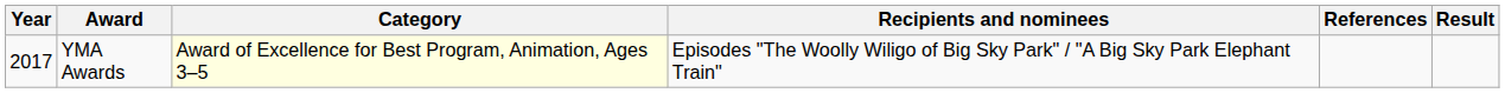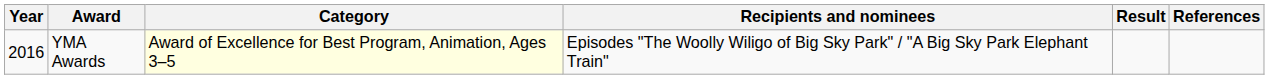columns swapped: Result <-> References
YMA Awards | Year: 2017 -> 2016
